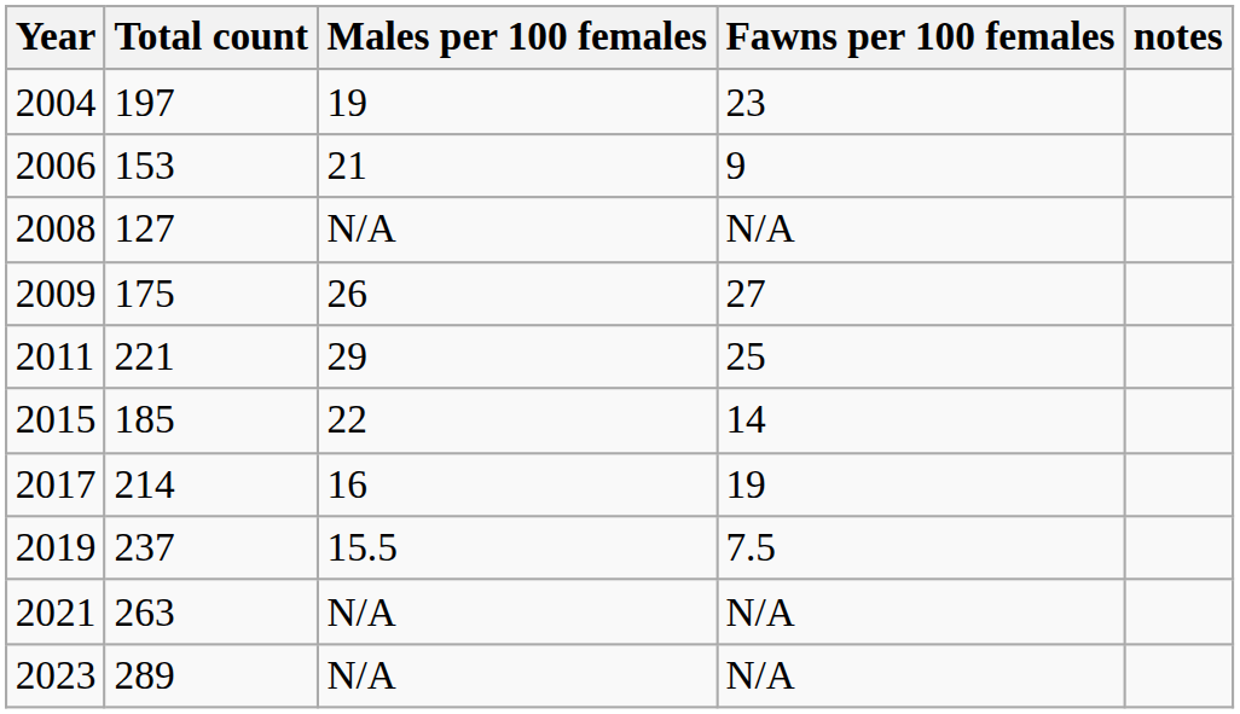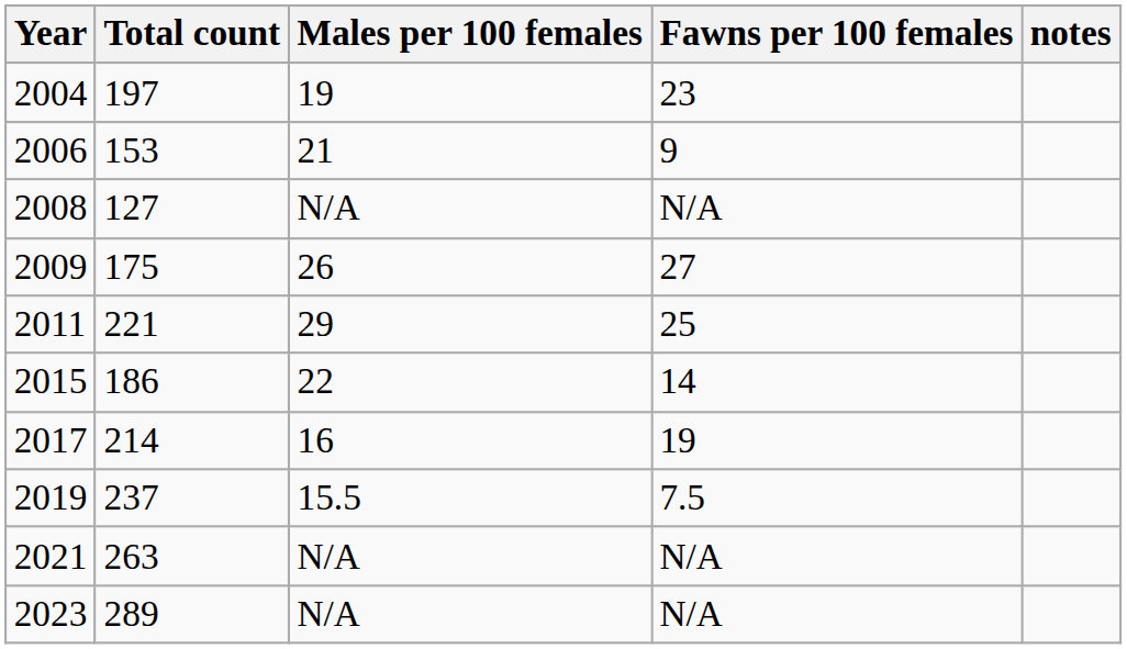2015 | Total count: 185 -> 186
